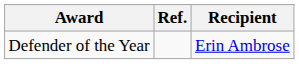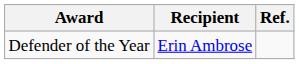columns swapped: Recipient <-> Ref.
